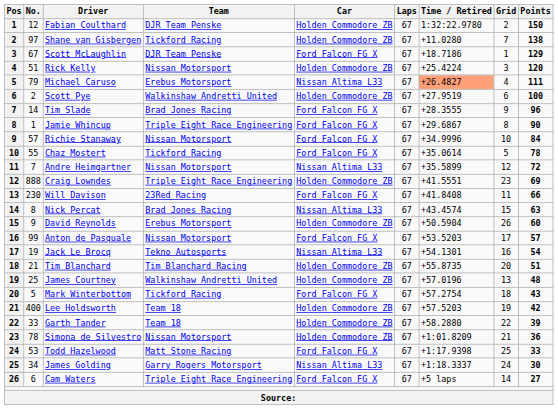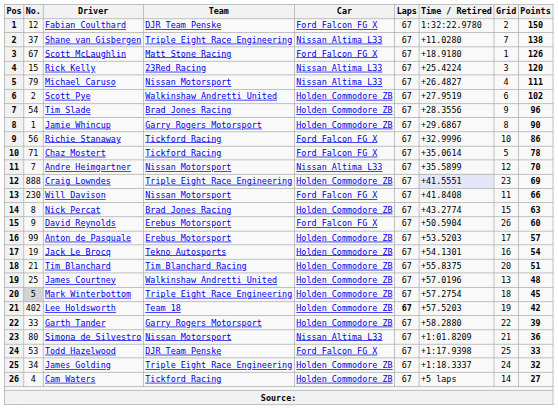Fabian Coulthard | Car: Holden Commodore ZB -> Ford Falcon FG X
Shane van Gisbergen | No.: 97 -> 37
Shane van Gisbergen | Team: Tickford Racing -> Triple Eight Race Engineering
Shane van Gisbergen | Car: Holden Commodore ZB -> Nissan Altima L33
Scott McLaughlin | Team: DJR Team Penske -> Matt Stone Racing
Scott McLaughlin | Time / Retired: +18.7186 -> +18.9180
Scott McLaughlin | Points: 129 -> 126
Rick Kelly | No.: 51 -> 15
Rick Kelly | Team: Nissan Motorsport -> 23Red Racing
Rick Kelly | Car: Holden Commodore ZB -> Nissan Altima L33
Michael Caruso | Team: Erebus Motorsport -> Nissan Motorsport
Michael Caruso | Time / Retired: lightsalmon background -> no background
Scott Pye | Points: 100 -> 102
Tim Slade | No.: 14 -> 54
Tim Slade | Car: Ford Falcon FG X -> Holden Commodore ZB
Tim Slade | Time / Retired: +28.3555 -> +28.3556
Jamie Whincup | Team: Triple Eight Race Engineering -> Garry Rogers Motorsport
Jamie Whincup | Car: Ford Falcon FG X -> Holden Commodore ZB
Richie Stanaway | No.: 57 -> 56
Richie Stanaway | Team: Nissan Motorsport -> Tickford Racing
Richie Stanaway | Time / Retired: +34.9996 -> +32.9996
Richie Stanaway | Points: 84 -> 86
Chaz Mostert | No.: 55 -> 71
Andre Heimgartner | Points: 72 -> 70
Craig Lowndes | Time / Retired: no background -> lavender background
Will Davison | Team: 23Red Racing -> Nissan Motorsport
Nick Percat | Car: Nissan Altima L33 -> Holden Commodore ZB
Nick Percat | Time / Retired: +43.4574 -> +43.2774
David Reynolds | Car: Holden Commodore ZB -> Ford Falcon FG X
Anton de Pasquale | Team: Nissan Motorsport -> Erebus Motorsport
Anton de Pasquale | Car: Ford Falcon FG X -> Holden Commodore ZB
Jack Le Brocq | Car: Nissan Altima L33 -> Holden Commodore ZB
Tim Blanchard | Time / Retired: +55.8735 -> +55.8375
Mark Winterbottom | No.: no background -> lightgrey background
Mark Winterbottom | Team: Tickford Racing -> Triple Eight Race Engineering
Mark Winterbottom | Car: Ford Falcon FG X -> Holden Commodore ZB
Mark Winterbottom | Points: 43 -> 45
Lee Holdsworth | No.: 400 -> 402
Lee Holdsworth | Laps: normal -> bold
Garth Tander | Team: Team 18 -> Garry Rogers Motorsport
Simona de Silvestro | No.: 78 -> 80
Simona de Silvestro | Car: Holden Commodore ZB -> Nissan Altima L33
Todd Hazelwood | Team: Matt Stone Racing -> DJR Team Penske
James Golding | Team: Garry Rogers Motorsport -> Triple Eight Race Engineering
James Golding | Car: Nissan Altima L33 -> Holden Commodore ZB
James Golding | Points: 30 -> 32
Cam Waters | No.: 6 -> 4
Cam Waters | Team: Triple Eight Race Engineering -> Tickford Racing
Cam Waters | Car: Ford Falcon FG X -> Holden Commodore ZB
